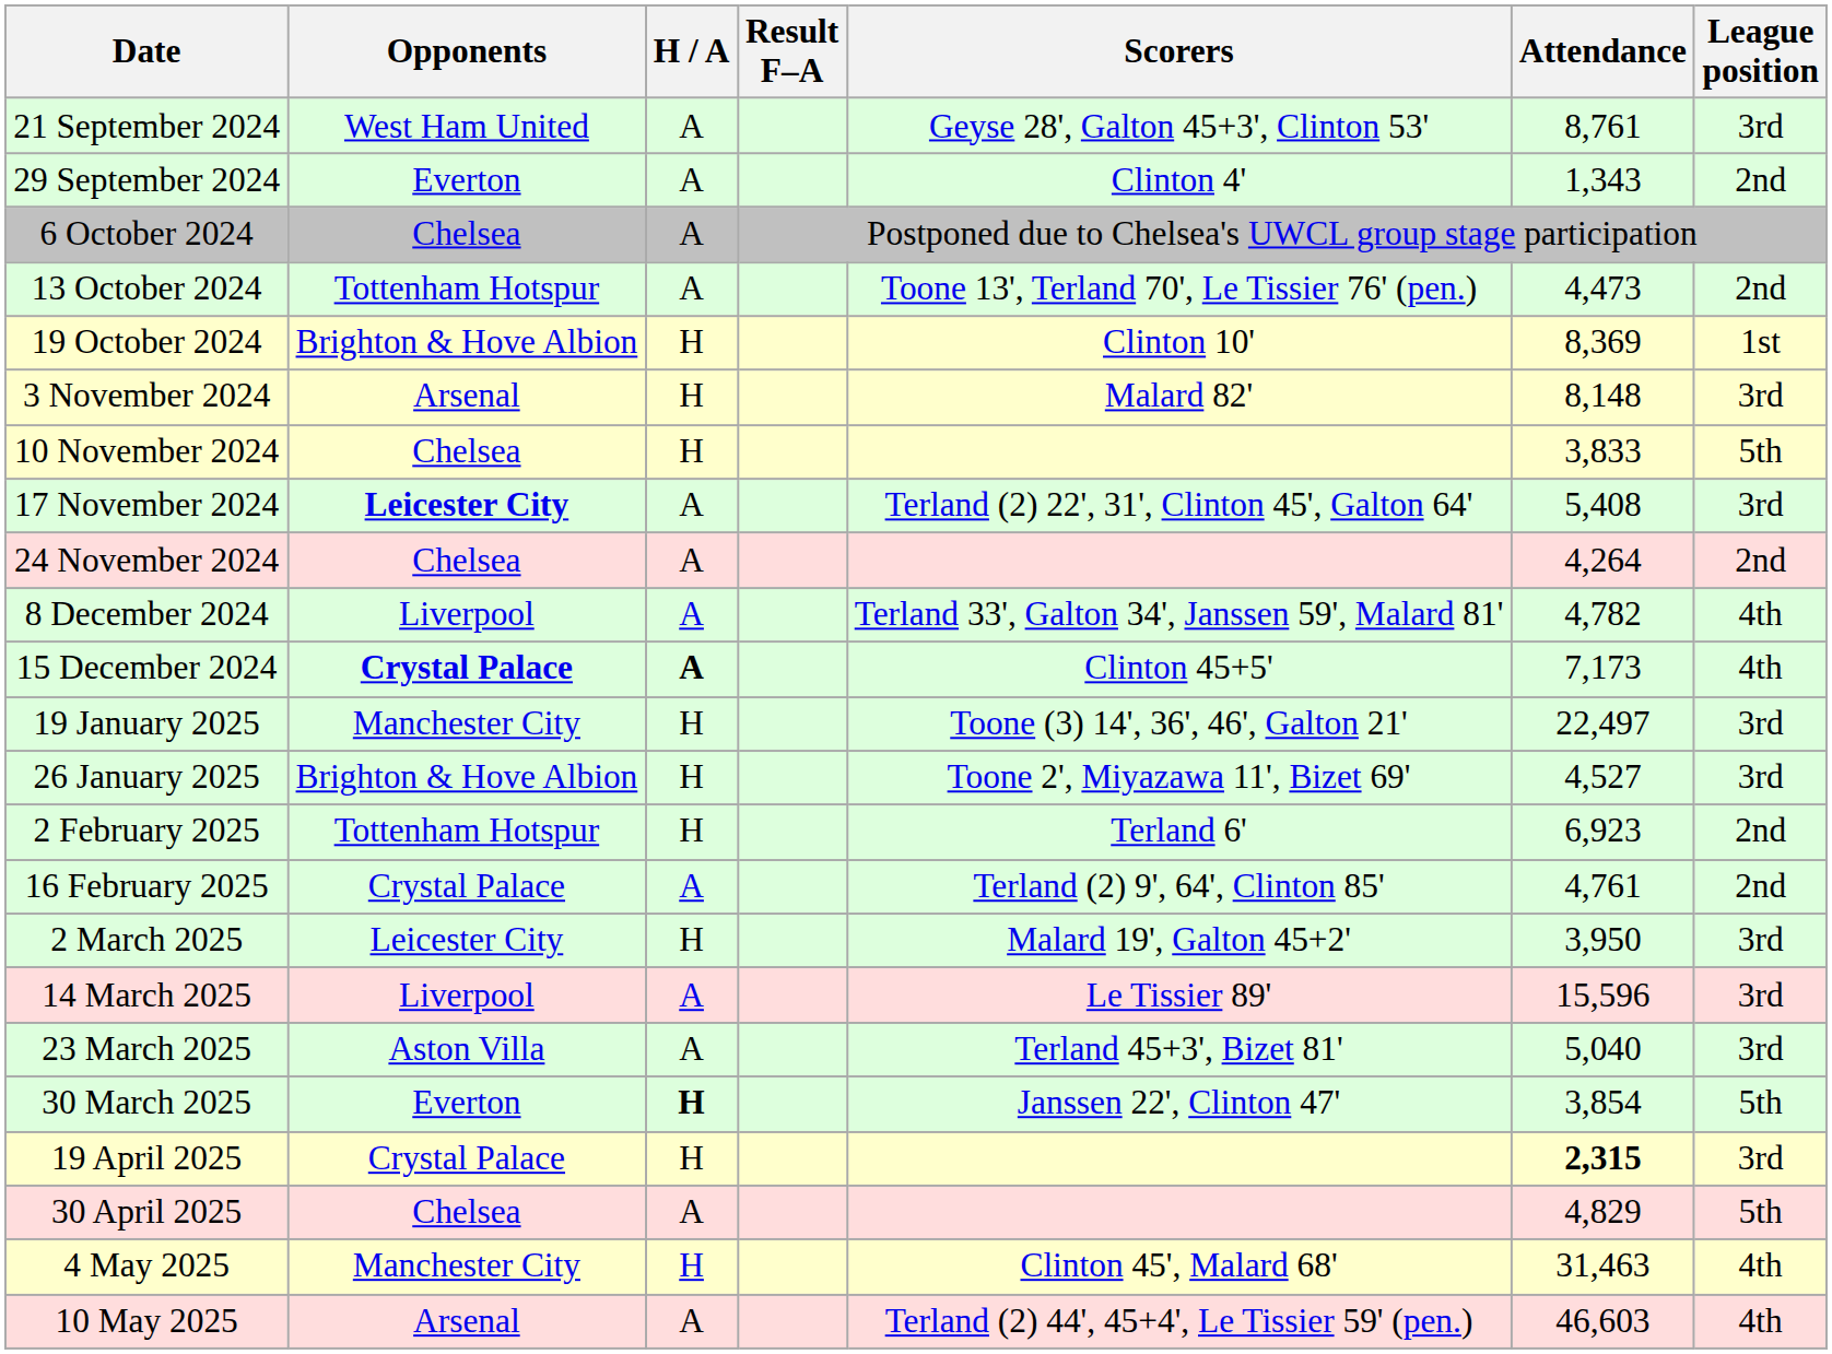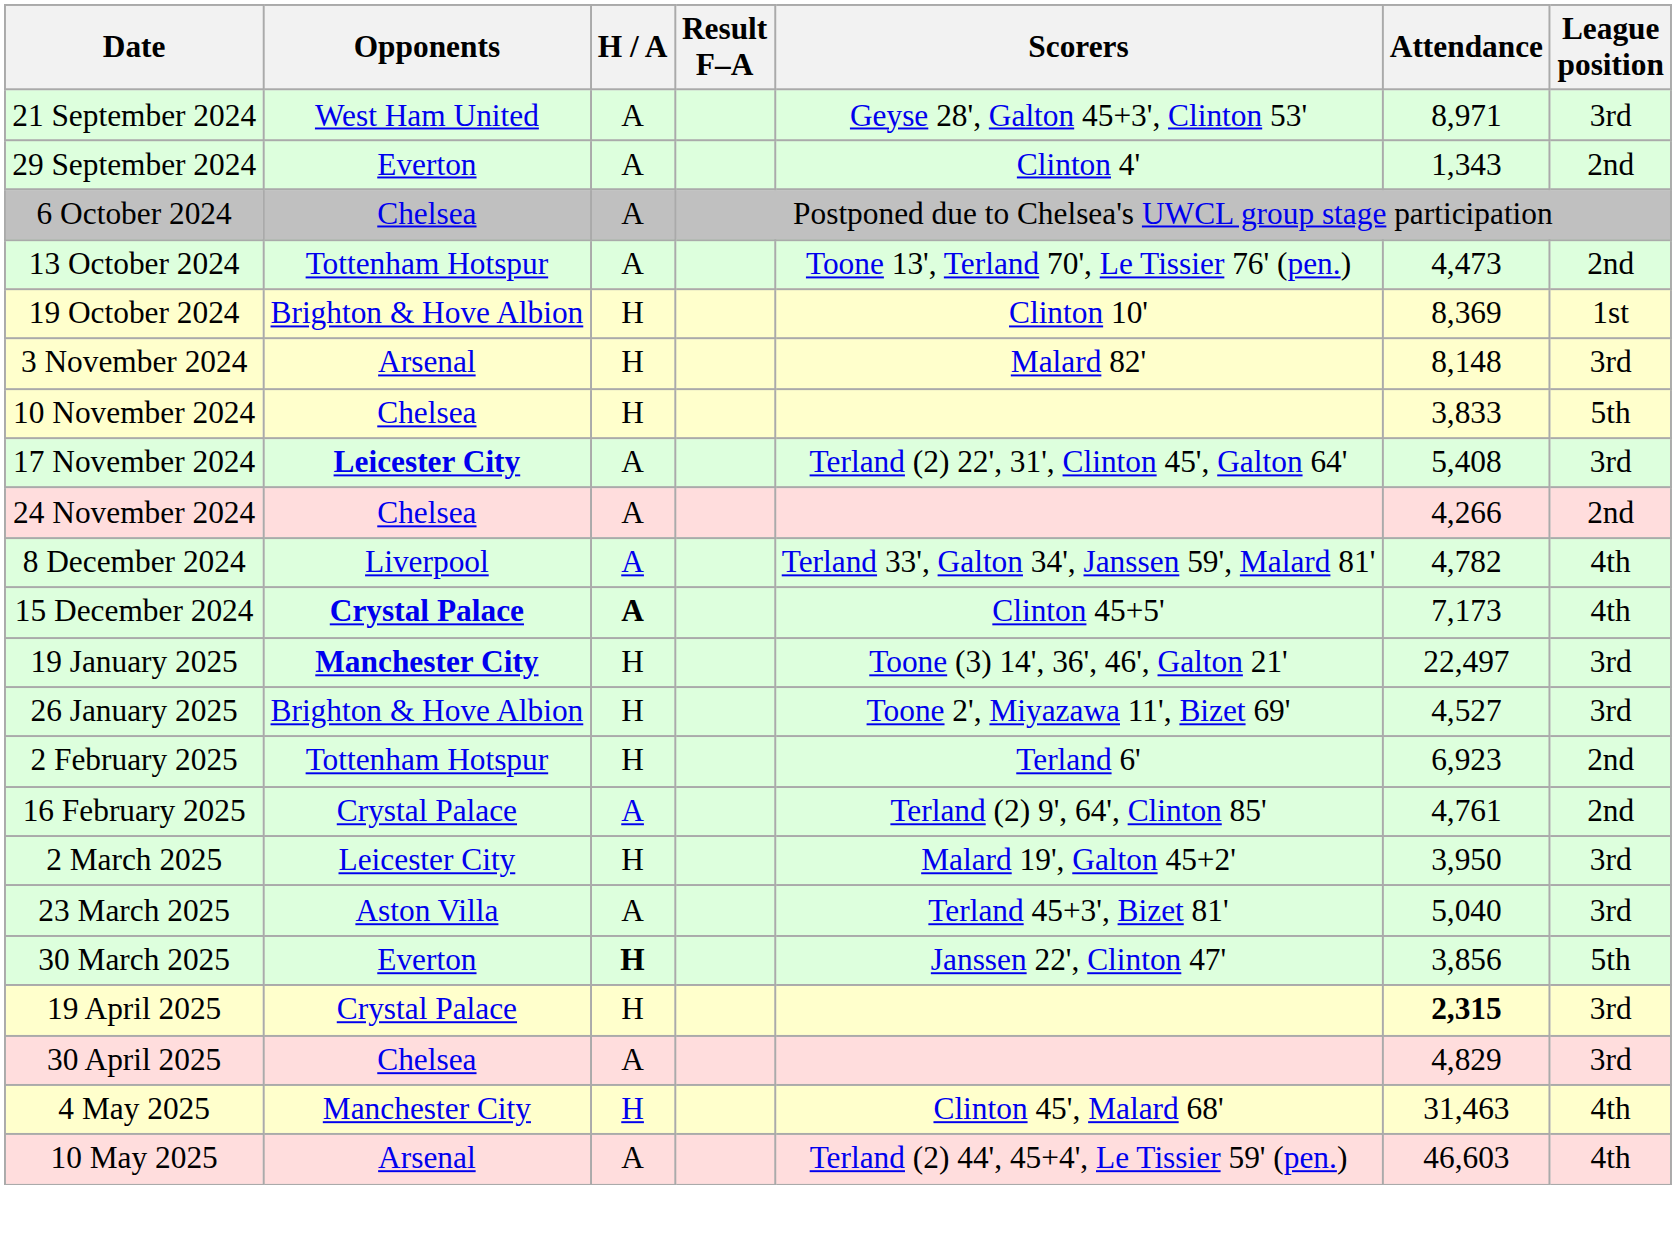21 September 2024 | Attendance: 8,761 -> 8,971
24 November 2024 | Attendance: 4,264 -> 4,266
19 January 2025 | Opponents: normal -> bold
- row: 14 March 2025 | Liverpool | A | Le Tissier 89' | 15,596 | 3rd
30 March 2025 | Attendance: 3,854 -> 3,856
30 April 2025 | League position: 5th -> 3rd
